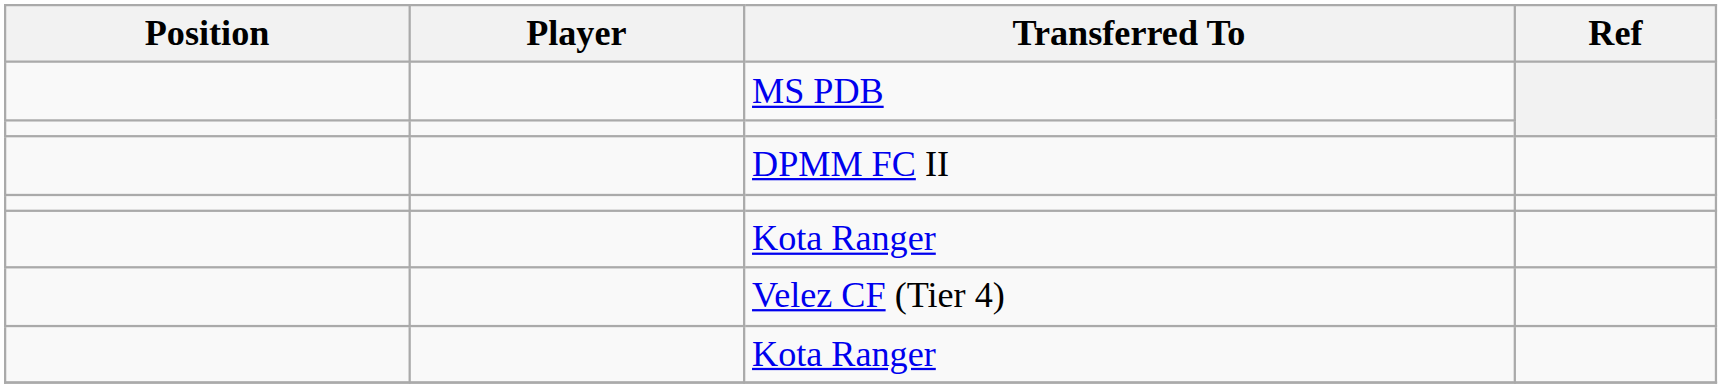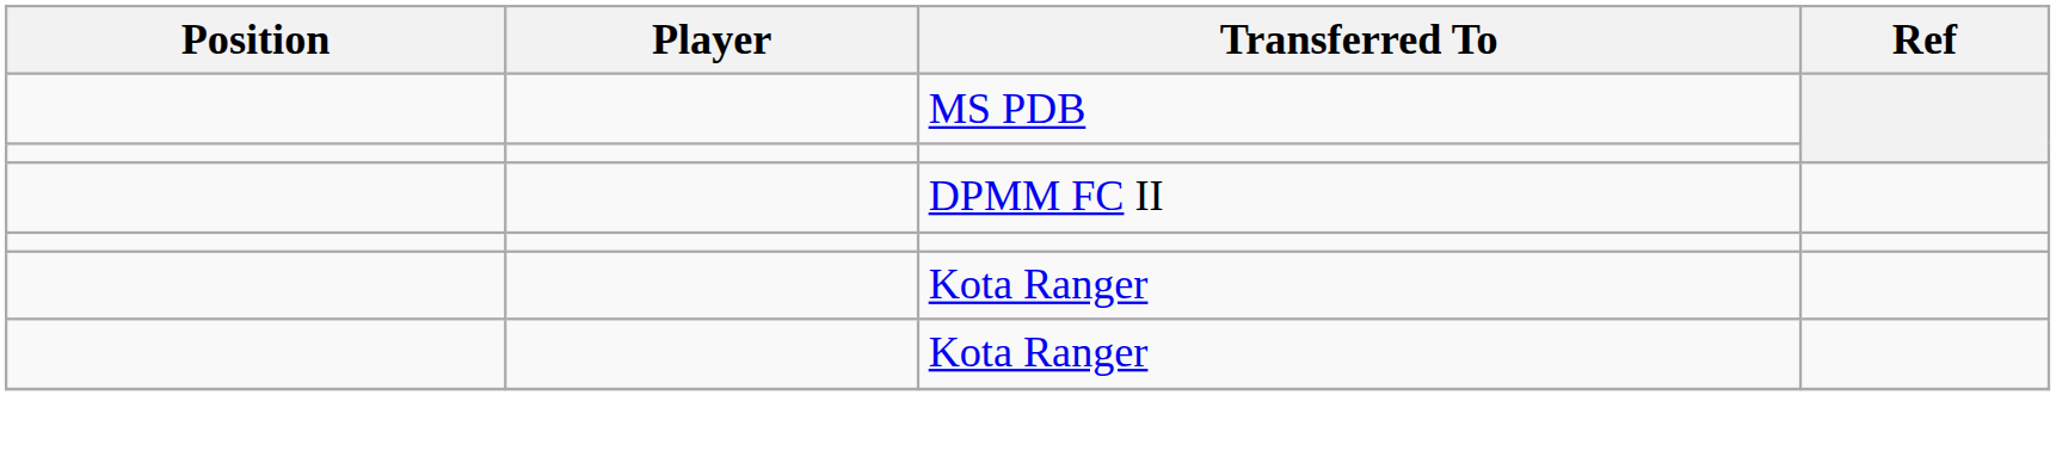- row: Velez CF (Tier 4)
